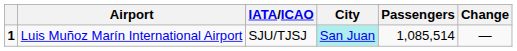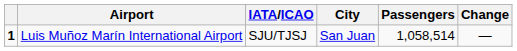Luis Muñoz Marín International Airport | City: paleturquoise background -> no background
Luis Muñoz Marín International Airport | Passengers: 1,085,514 -> 1,058,514
